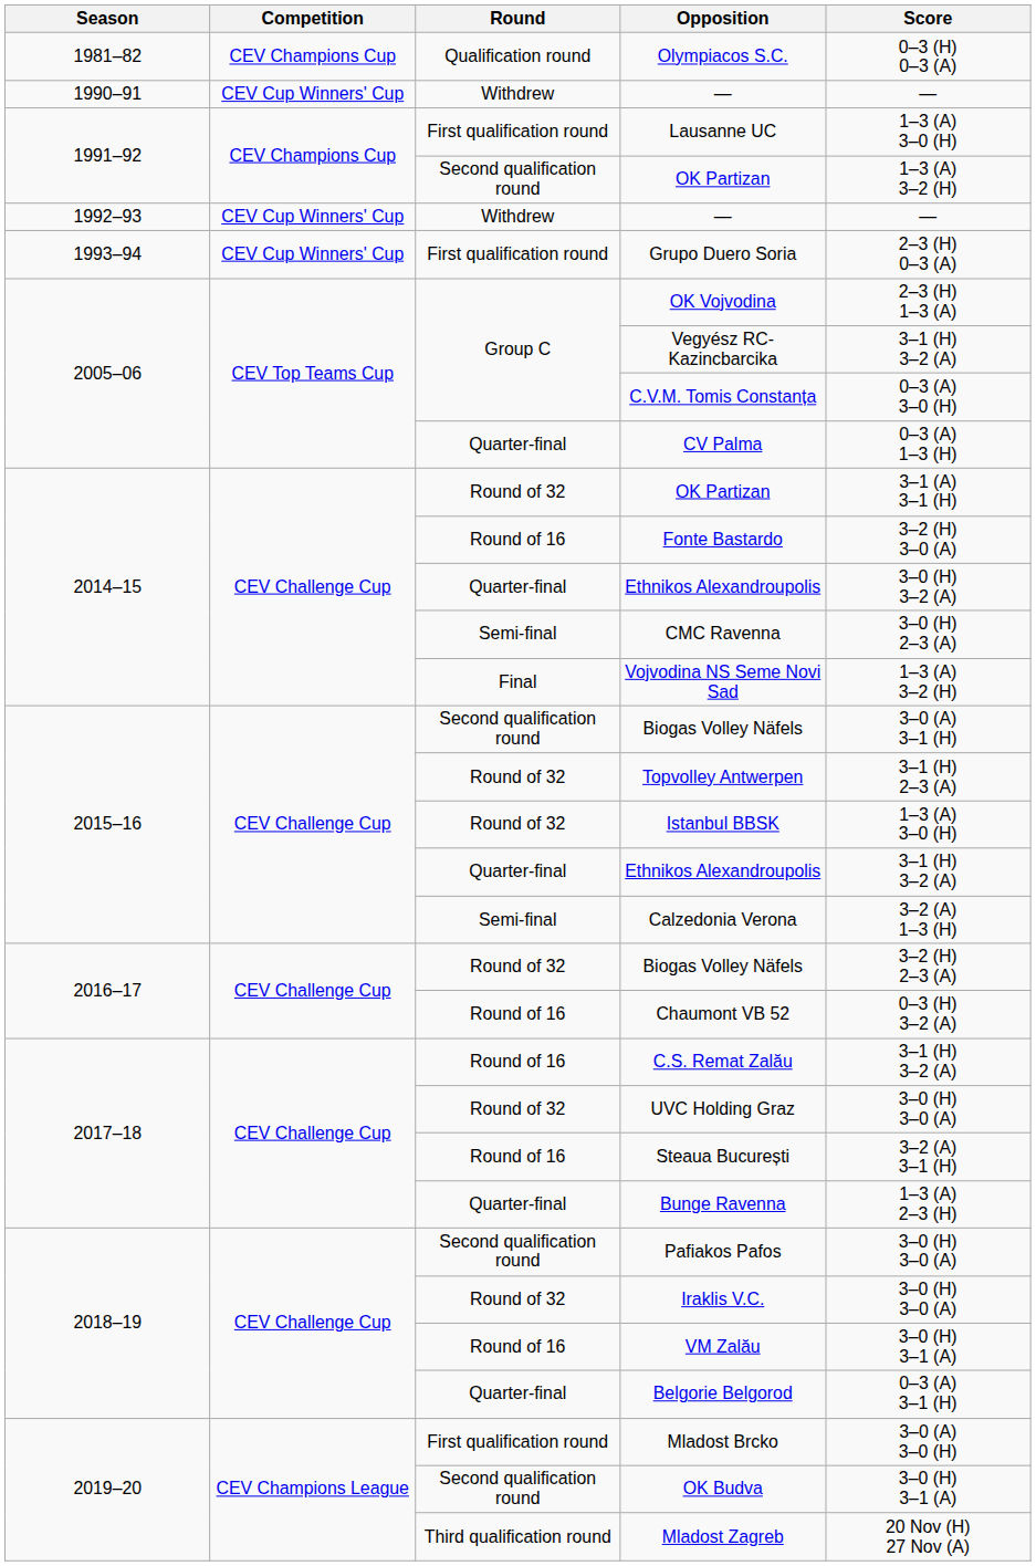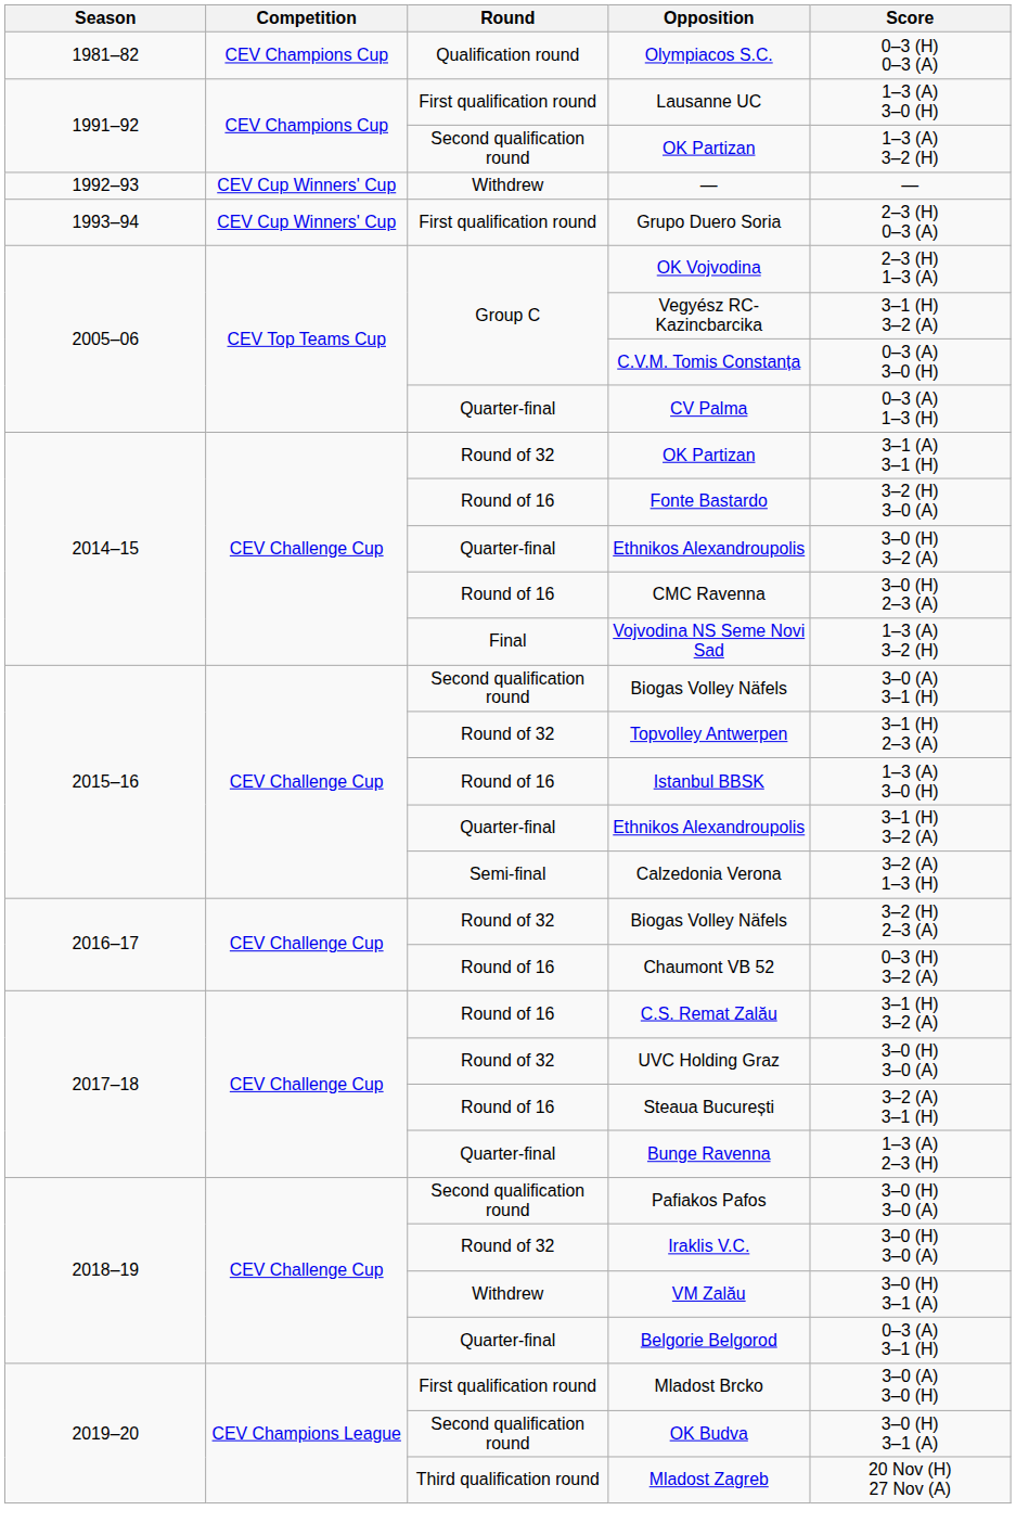- row: 1990–91 | CEV Cup Winners' Cup | Withdrew | — | —
CMC Ravenna | Round: Semi-final -> Round of 16
Istanbul BBSK | Round: Round of 32 -> Round of 16
VM Zalău | Round: Round of 16 -> Withdrew
